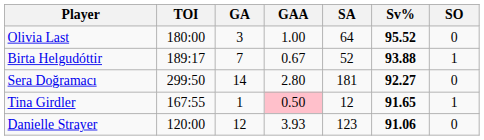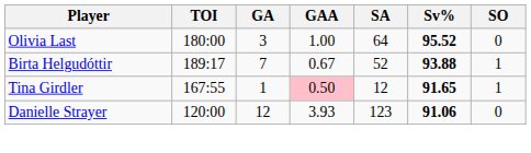- row: Sera Doğramacı | 299:50 | 14 | 2.80 | 181 | 92.27 | 0
